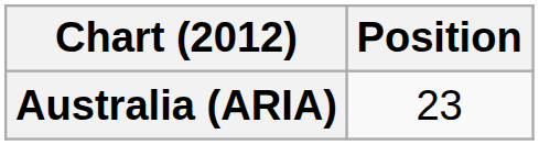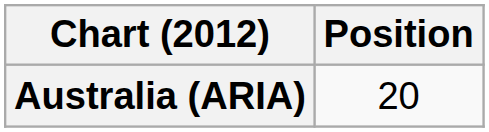Australia (ARIA) | Position: 23 -> 20
